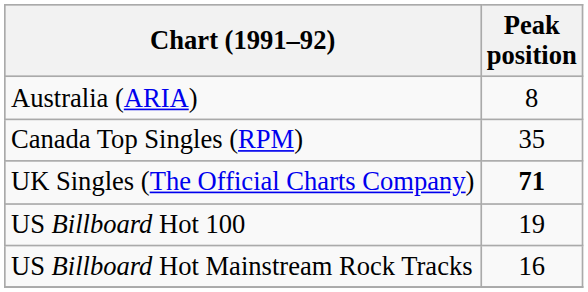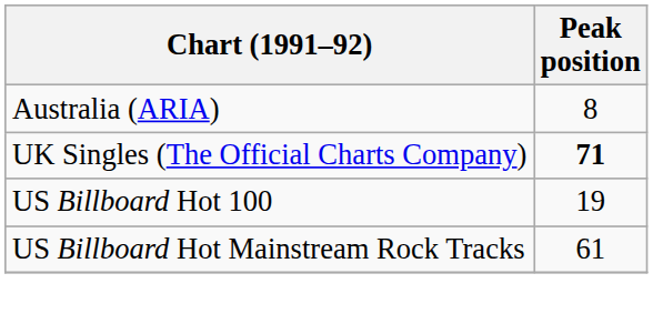- row: Canada Top Singles (RPM) | 35
US Billboard Hot Mainstream Rock Tracks | Peak position: 16 -> 61
